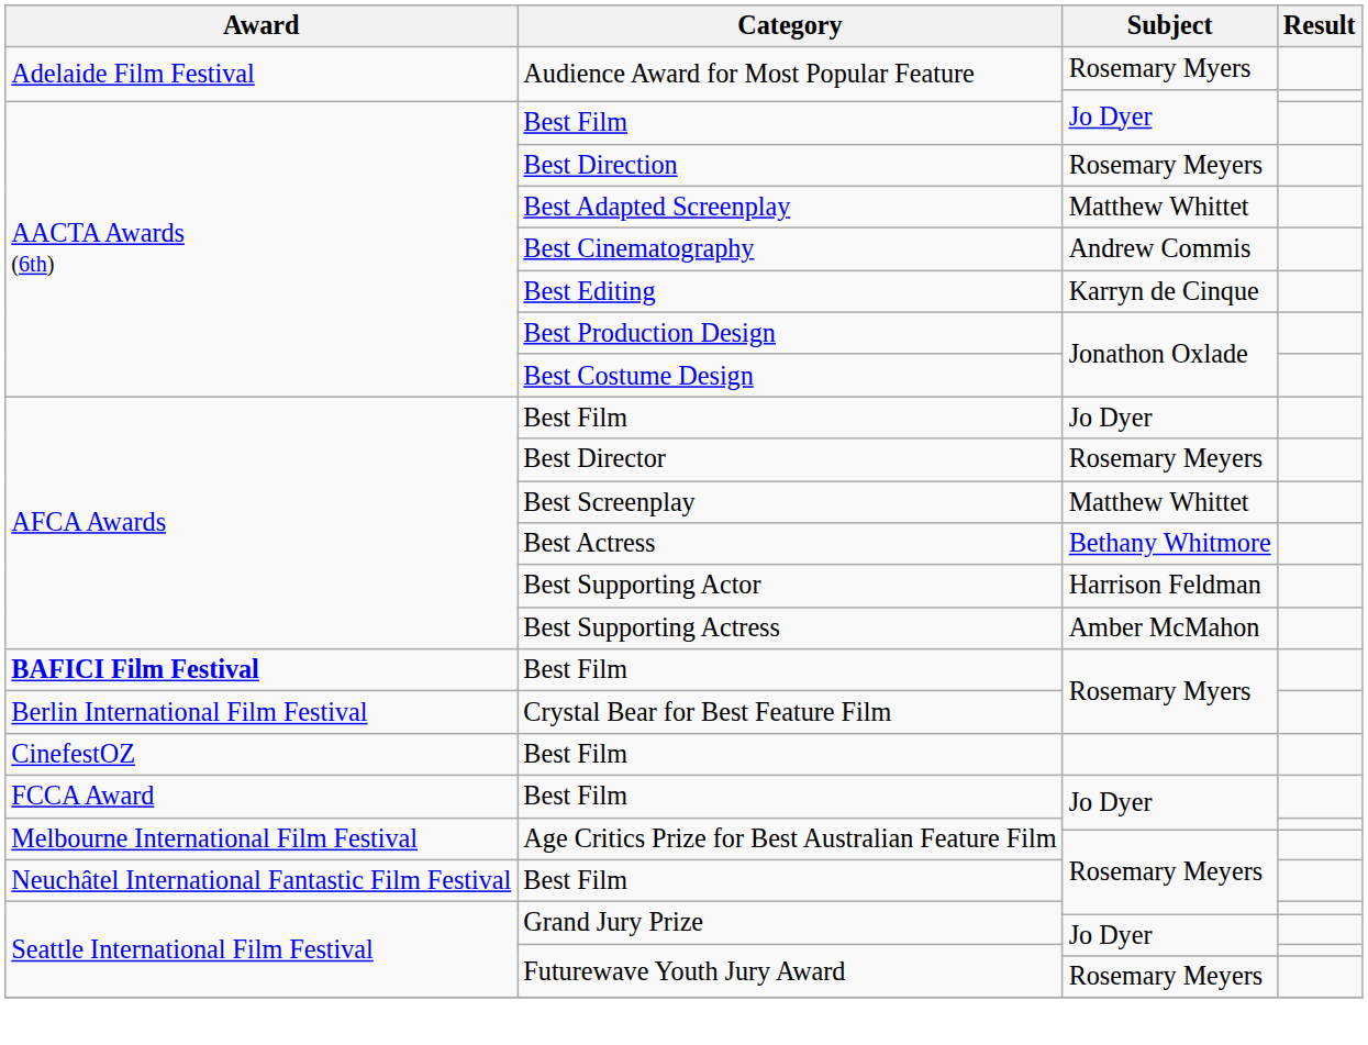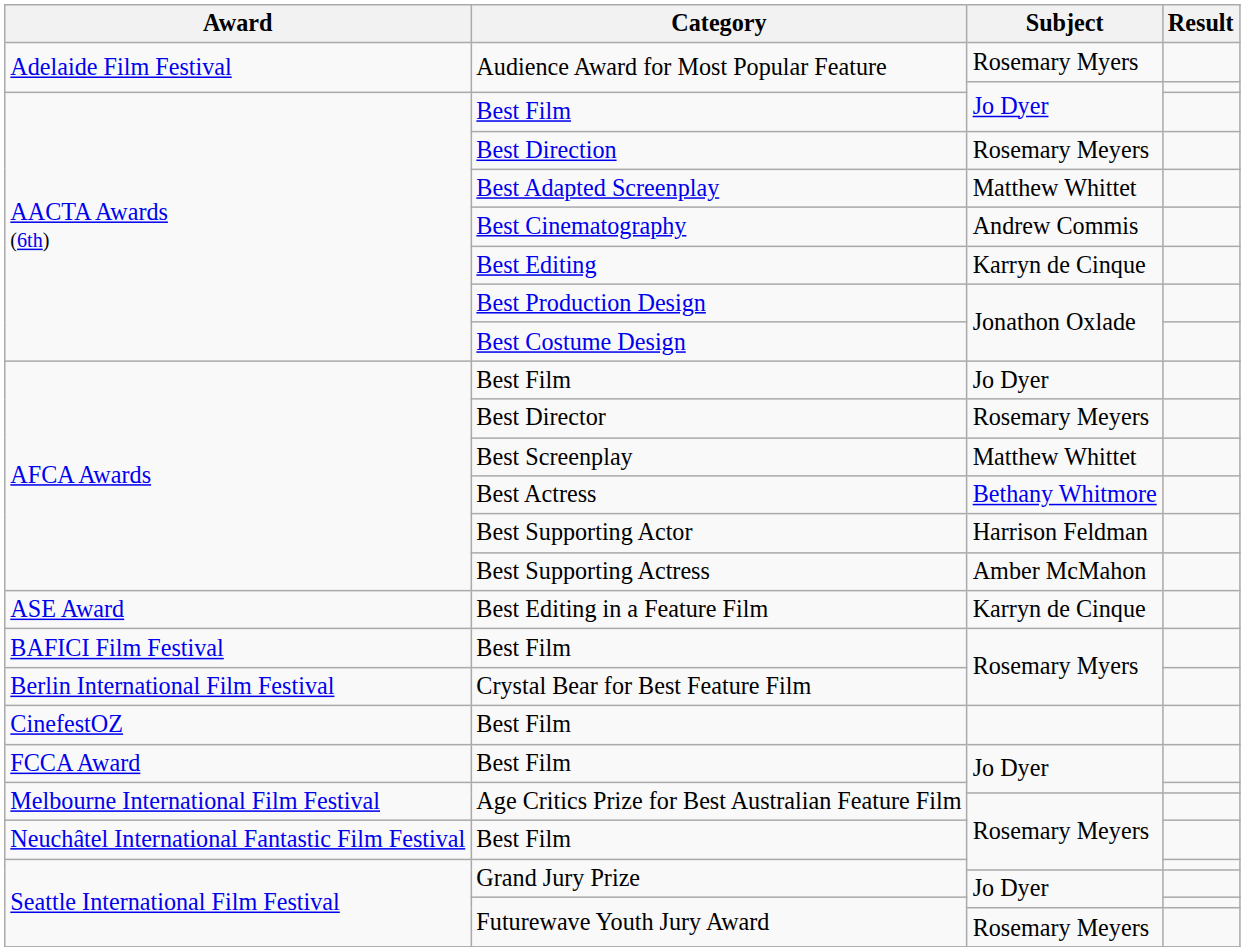+ row: ASE Award | Best Editing in a Feature Film | Karryn de Cinque
Best Film / Rosemary Myers | Award: bold -> normal
